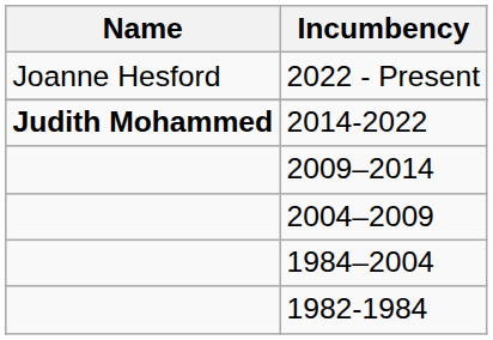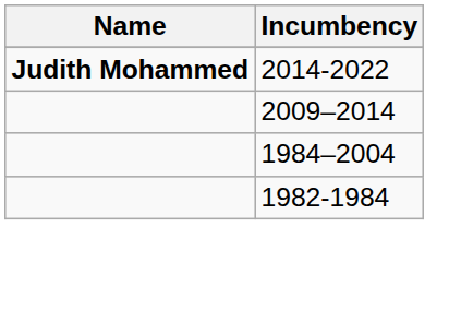- row: Joanne Hesford | 2022 - Present
- row: 2004–2009
